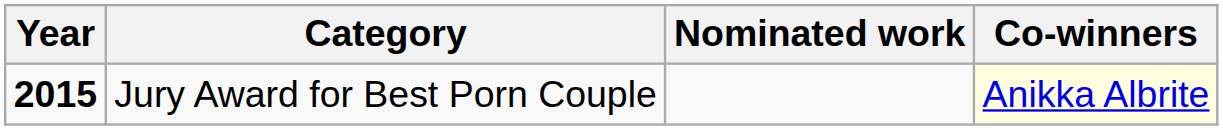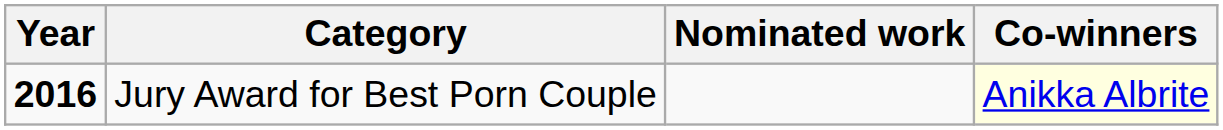Jury Award for Best Porn Couple | Year: 2015 -> 2016
